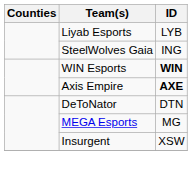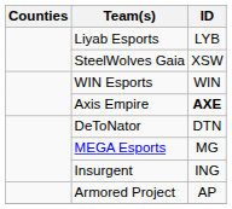SteelWolves Gaia | ID: ING -> XSW
WIN Esports | ID: bold -> normal
Insurgent | ID: XSW -> ING
+ row: Armored Project | AP
